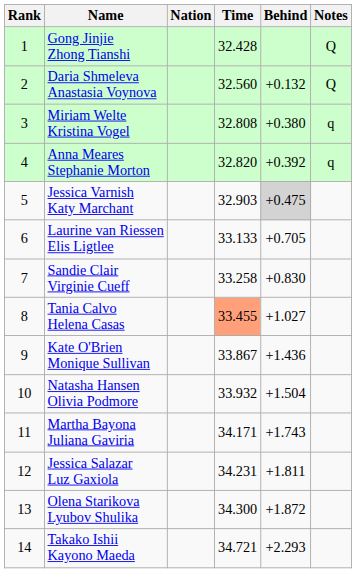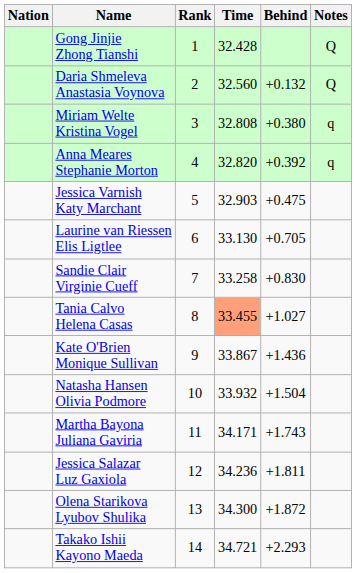columns swapped: Rank <-> Nation
Jessica Varnish Katy Marchant | Behind: lightgrey background -> no background
Laurine van Riessen Elis Ligtlee | Time: 33.133 -> 33.130
Jessica Salazar Luz Gaxiola | Time: 34.231 -> 34.236
